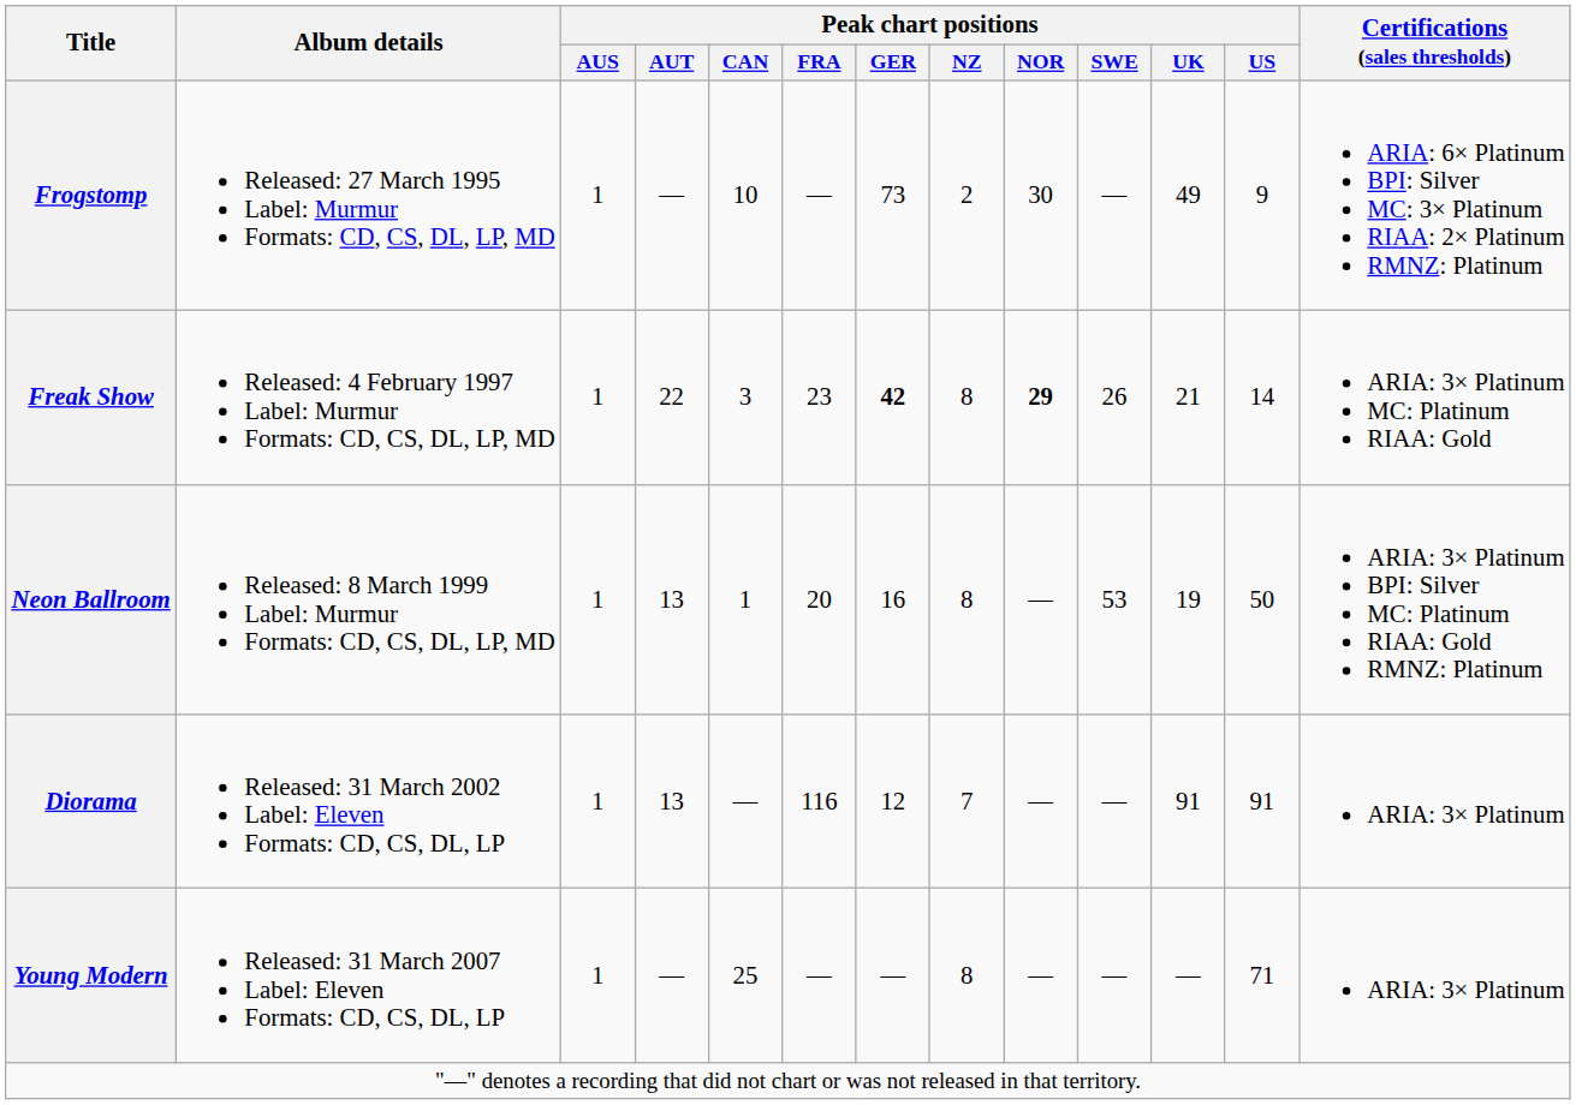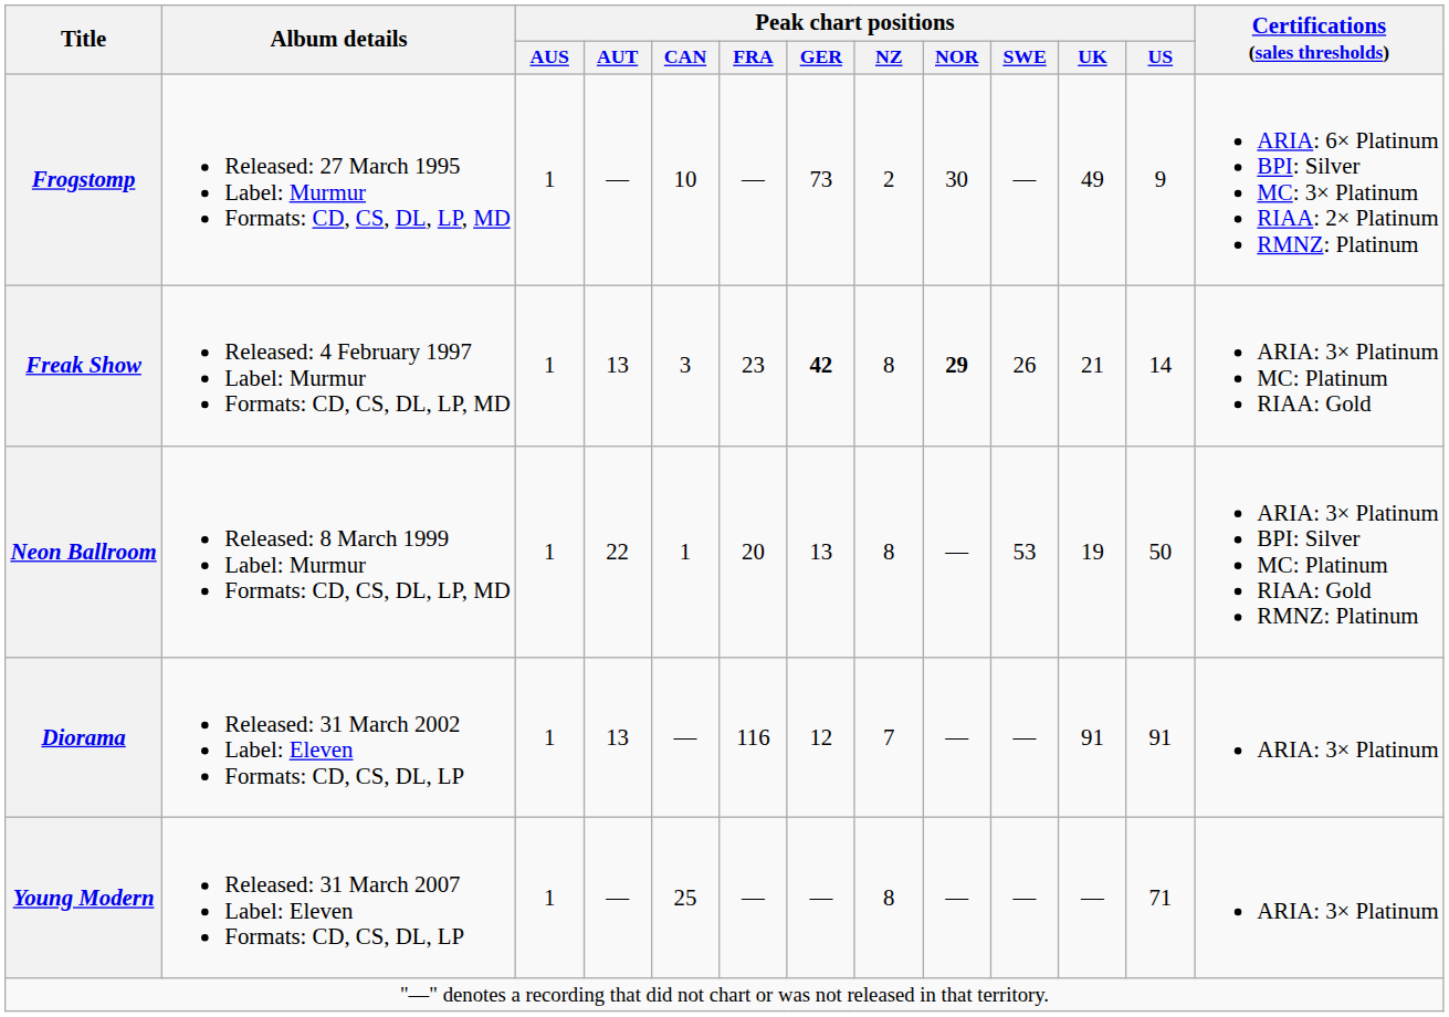Freak Show | Peak chart positions / AUT: 22 -> 13
Neon Ballroom | Peak chart positions / AUT: 13 -> 22
Neon Ballroom | Peak chart positions / GER: 16 -> 13
